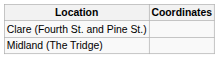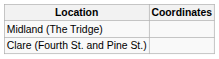rows swapped: Midland (The Tridge) <-> Clare (Fourth St. and Pine St.)
